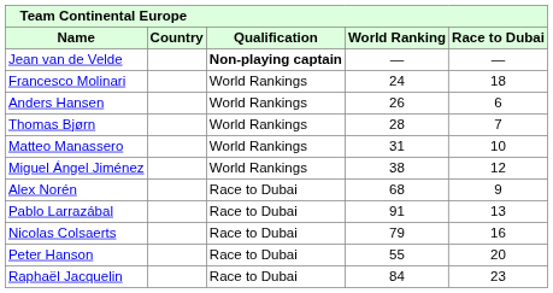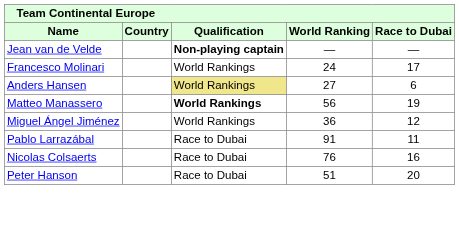Francesco Molinari | Race to Dubai: 18 -> 17
Anders Hansen | Qualification: no background -> khaki background
Anders Hansen | World Ranking: 26 -> 27
- row: Thomas Bjørn | World Rankings | 28 | 7
Matteo Manassero | Qualification: normal -> bold
Matteo Manassero | World Ranking: 31 -> 56
Matteo Manassero | Race to Dubai: 10 -> 19
Miguel Ángel Jiménez | World Ranking: 38 -> 36
- row: Alex Norén | Race to Dubai | 68 | 9
Pablo Larrazábal | Race to Dubai: 13 -> 11
Nicolas Colsaerts | World Ranking: 79 -> 76
Peter Hanson | World Ranking: 55 -> 51
- row: Raphaël Jacquelin | Race to Dubai | 84 | 23
